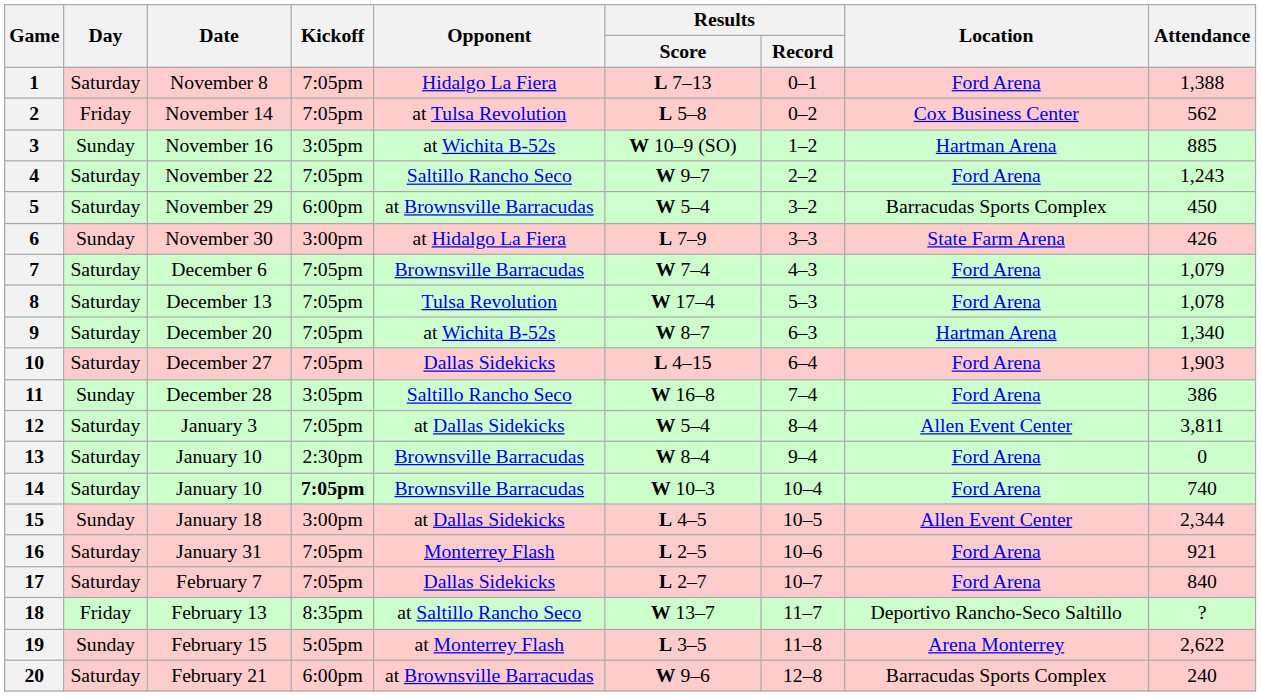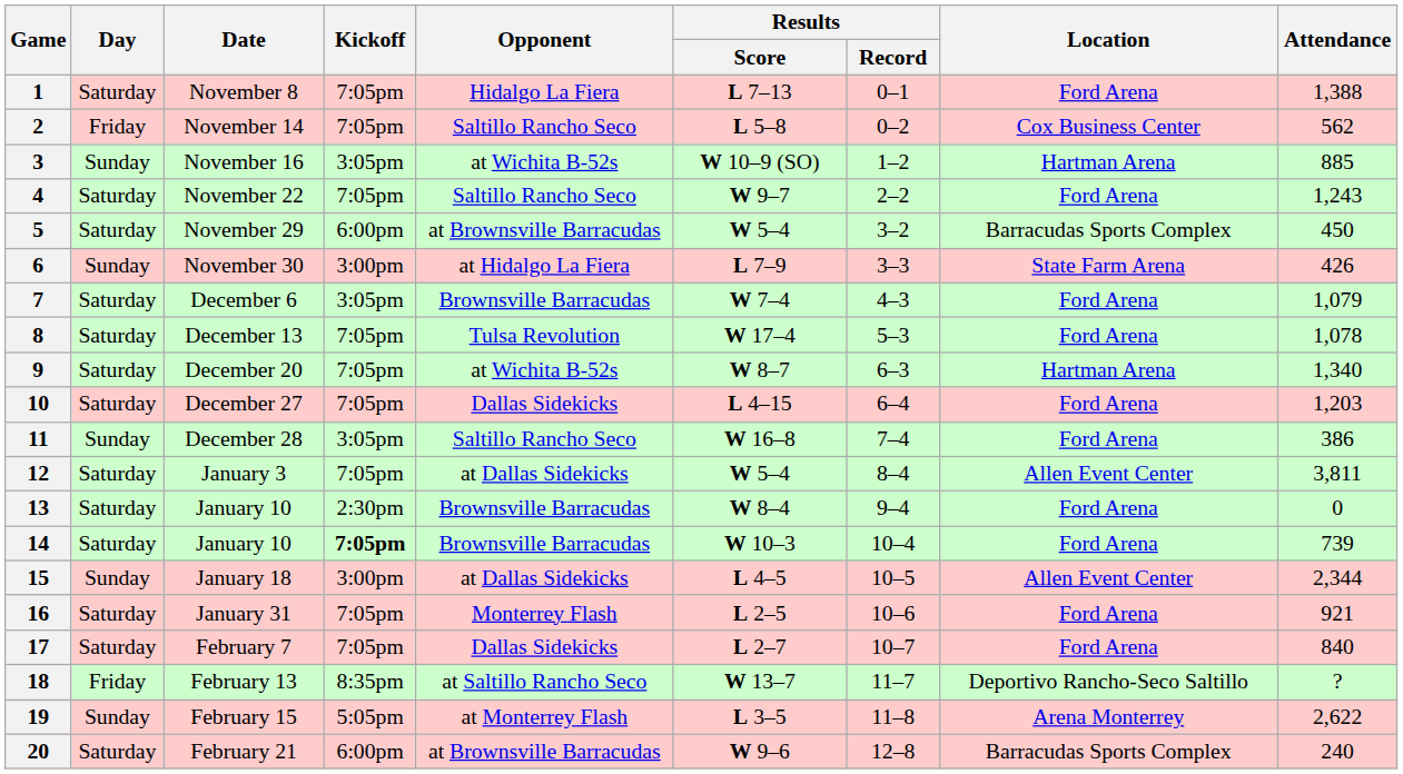2 | Opponent: at Tulsa Revolution -> Saltillo Rancho Seco
7 | Kickoff: 7:05pm -> 3:05pm
10 | Attendance: 1,903 -> 1,203
14 | Attendance: 740 -> 739
